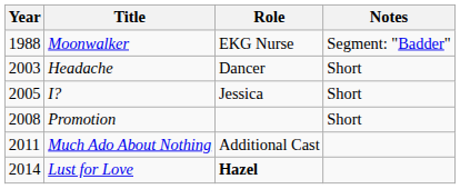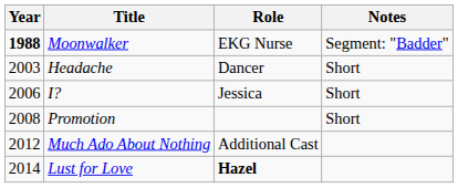Moonwalker | Year: normal -> bold
I? | Year: 2005 -> 2006
Much Ado About Nothing | Year: 2011 -> 2012
